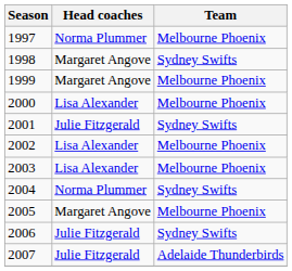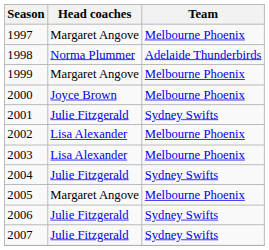1997 | Head coaches: Norma Plummer -> Margaret Angove
1998 | Head coaches: Margaret Angove -> Norma Plummer
1998 | Team: Sydney Swifts -> Adelaide Thunderbirds
2000 | Head coaches: Lisa Alexander -> Joyce Brown
2004 | Head coaches: Norma Plummer -> Julie Fitzgerald
2007 | Team: Adelaide Thunderbirds -> Sydney Swifts
